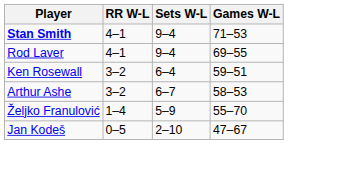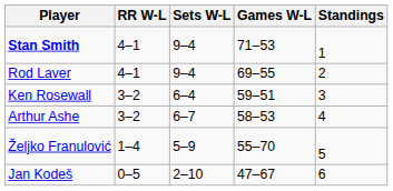+ column: Standings | 1 | 2 | 3 | 4 | 5 | 6
